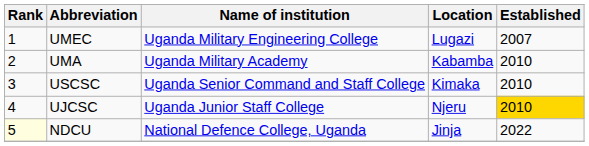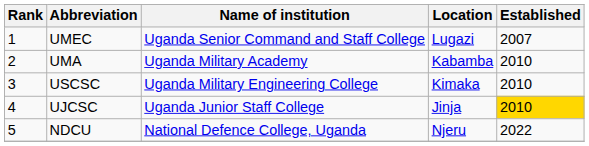UMEC | Name of institution: Uganda Military Engineering College -> Uganda Senior Command and Staff College
USCSC | Name of institution: Uganda Senior Command and Staff College -> Uganda Military Engineering College
UJCSC | Location: Njeru -> Jinja
NDCU | Rank: lightyellow background -> no background
NDCU | Location: Jinja -> Njeru
